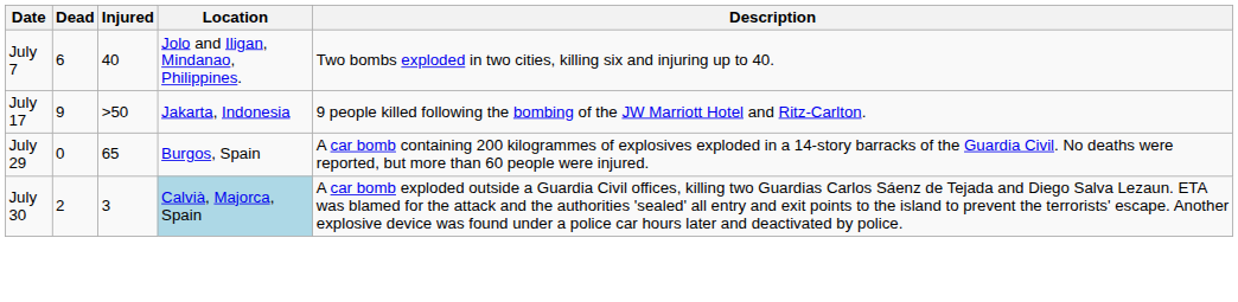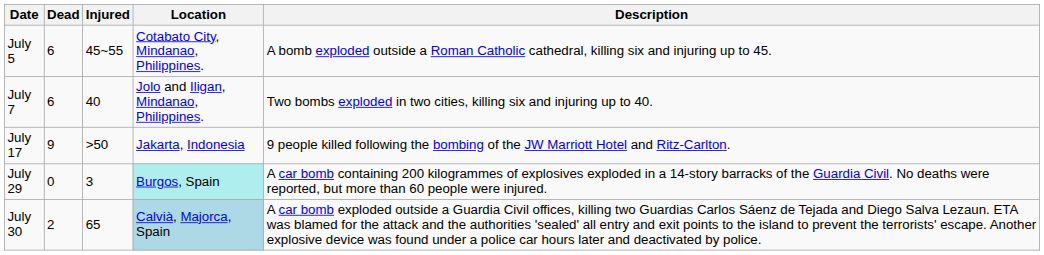+ row: July 5 | 6 | 45~55 | Cotabato City, Mindanao, Philippines. | A bomb exploded outside a Roman Catholic cathedral, killing six and injuring up to 45.
July 29 | Injured: 65 -> 3
July 29 | Location: no background -> paleturquoise background
July 30 | Injured: 3 -> 65
